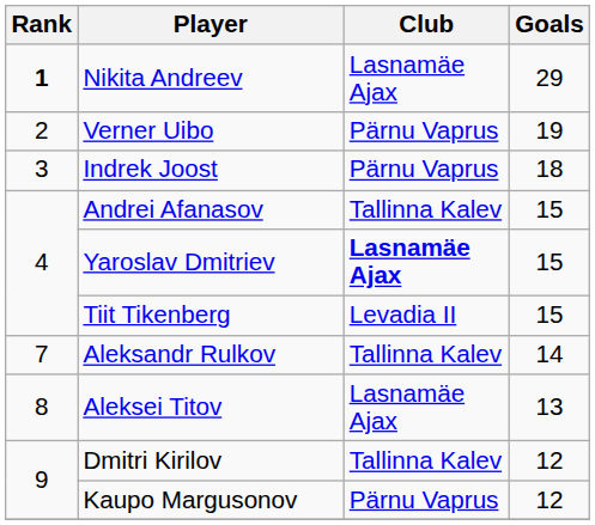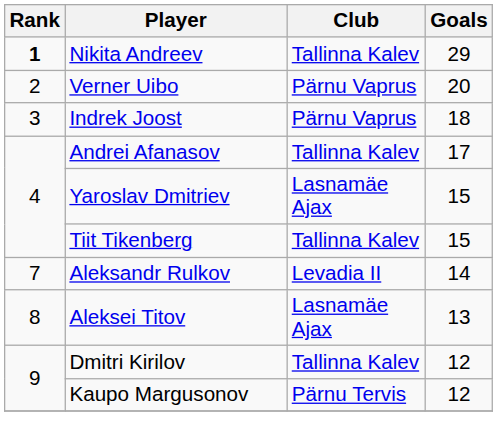Nikita Andreev | Club: Lasnamäe Ajax -> Tallinna Kalev
Verner Uibo | Goals: 19 -> 20
Andrei Afanasov | Goals: 15 -> 17
Yaroslav Dmitriev | Club: bold -> normal
Tiit Tikenberg | Club: Levadia II -> Tallinna Kalev
Aleksandr Rulkov | Club: Tallinna Kalev -> Levadia II
Kaupo Margusonov | Club: Pärnu Vaprus -> Pärnu Tervis
